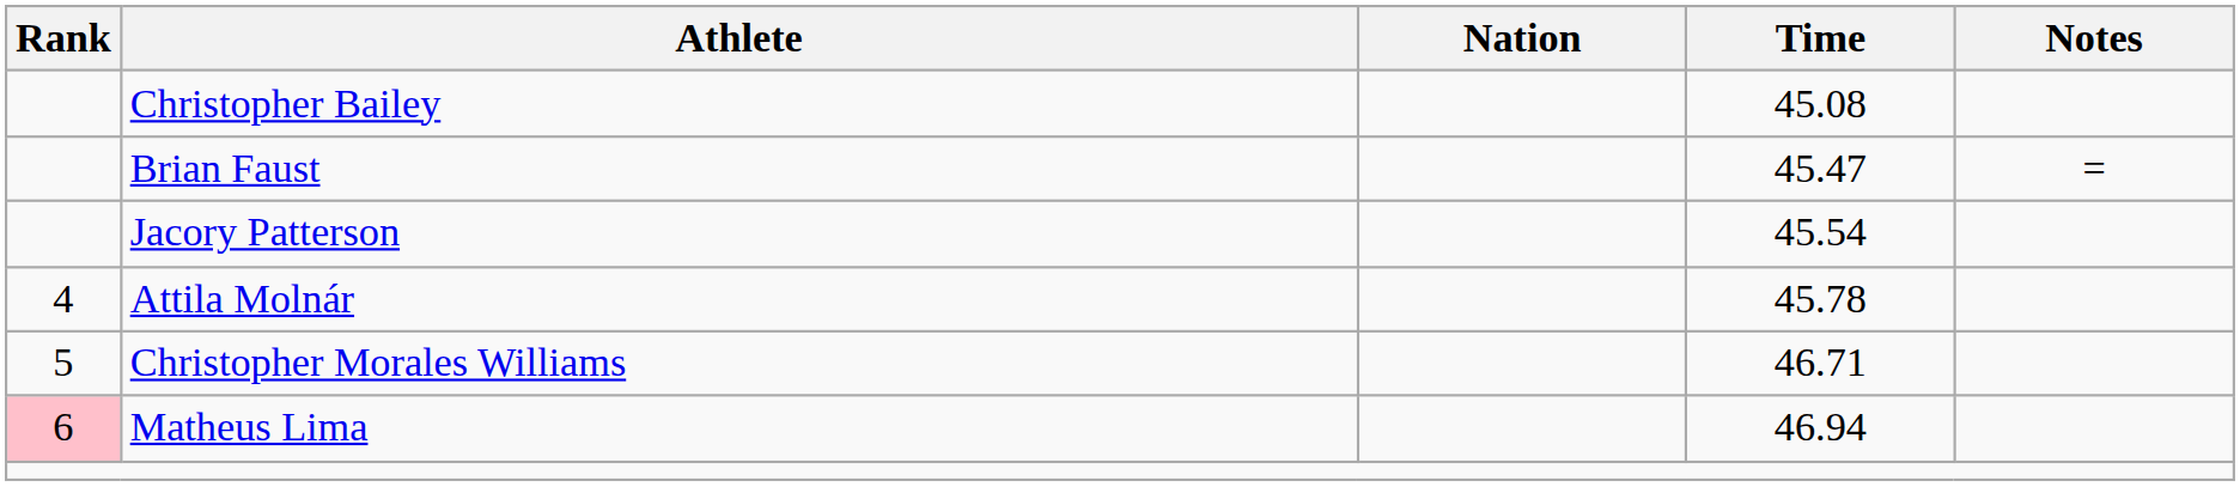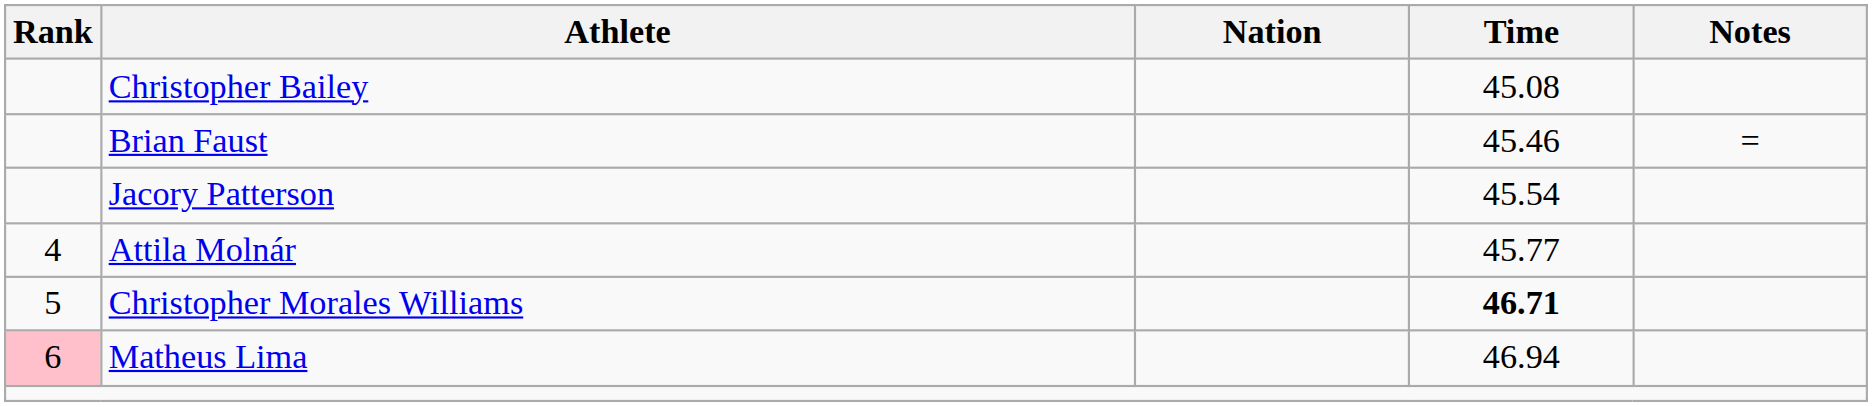Brian Faust | Time: 45.47 -> 45.46
Attila Molnár | Time: 45.78 -> 45.77
Christopher Morales Williams | Time: normal -> bold
